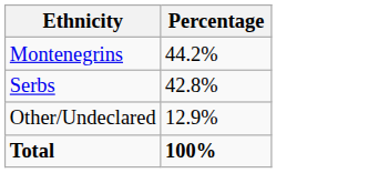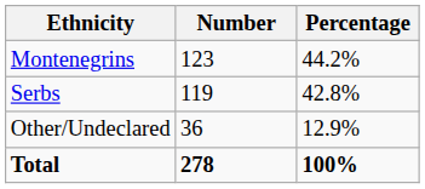+ column: Number | 123 | 119 | 36 | 278
